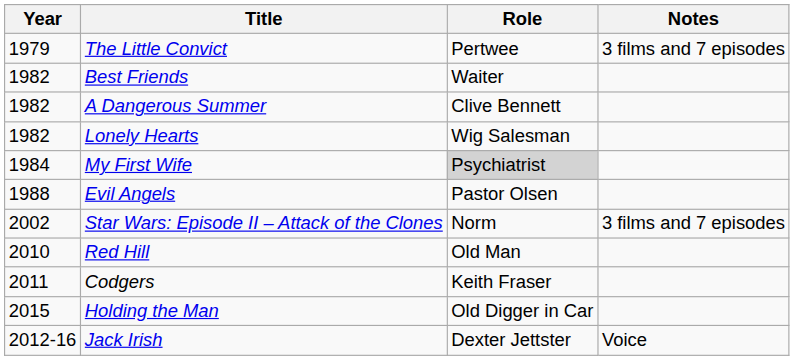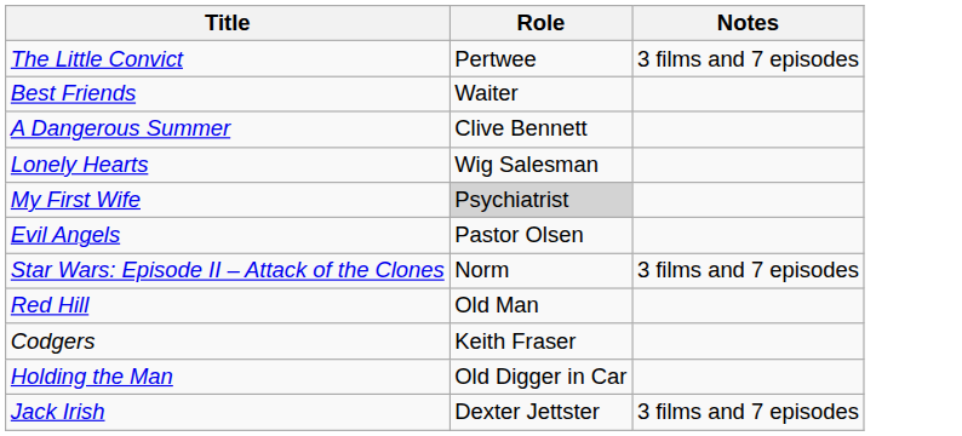- column: Year | 1979 | 1982 | 1982 | 1982 | 1984 | 1988 | 2002 | 2010 | 2011 | 2015 | 2012-16
Jack Irish | Notes: Voice -> 3 films and 7 episodes
